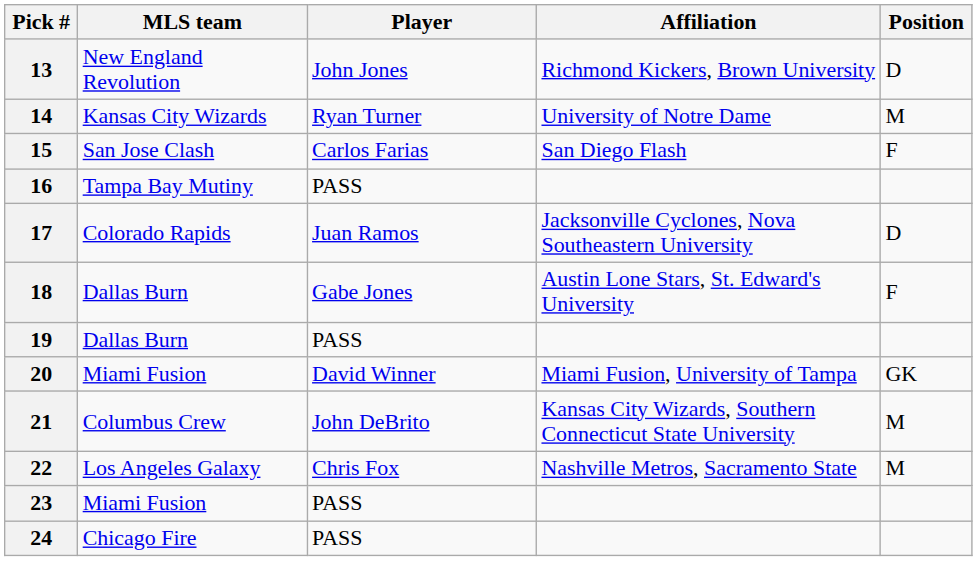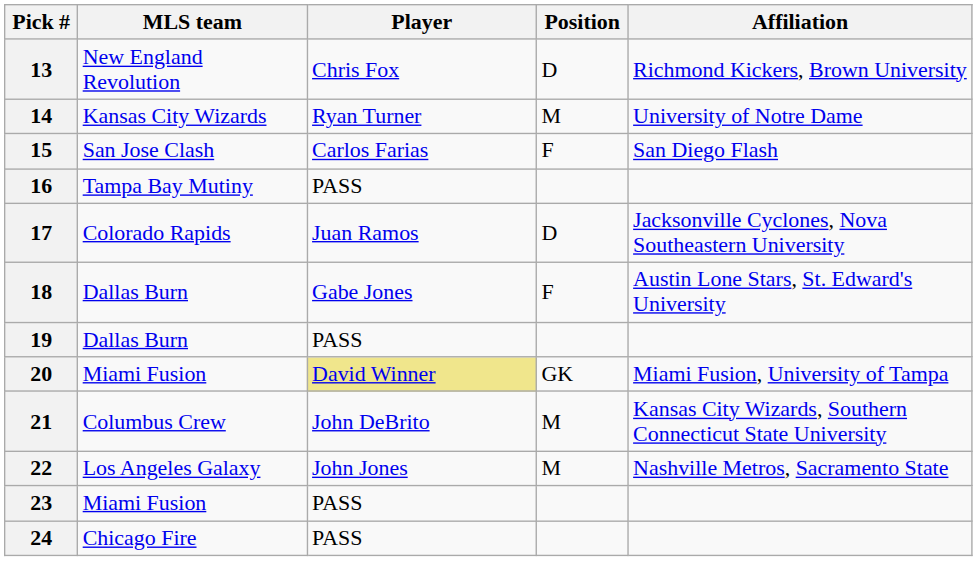columns swapped: Position <-> Affiliation
13 | Player: John Jones -> Chris Fox
20 | Player: no background -> khaki background
22 | Player: Chris Fox -> John Jones
